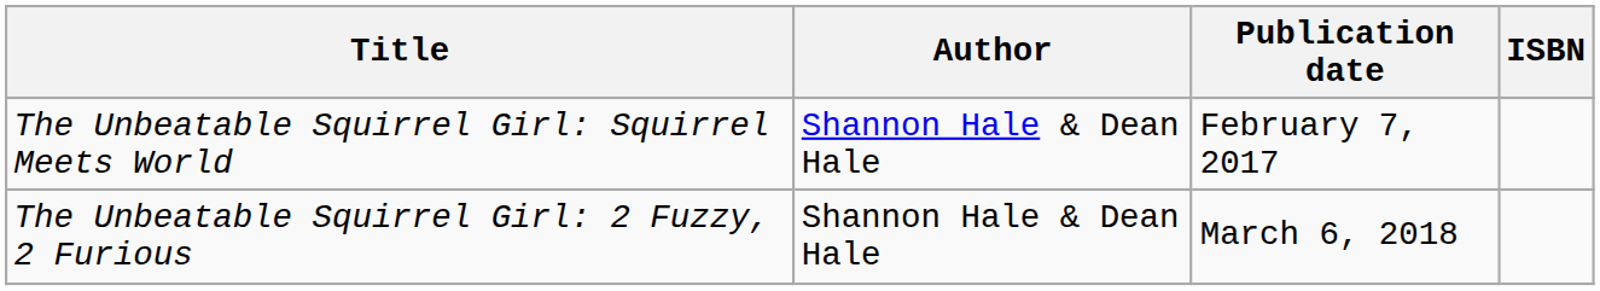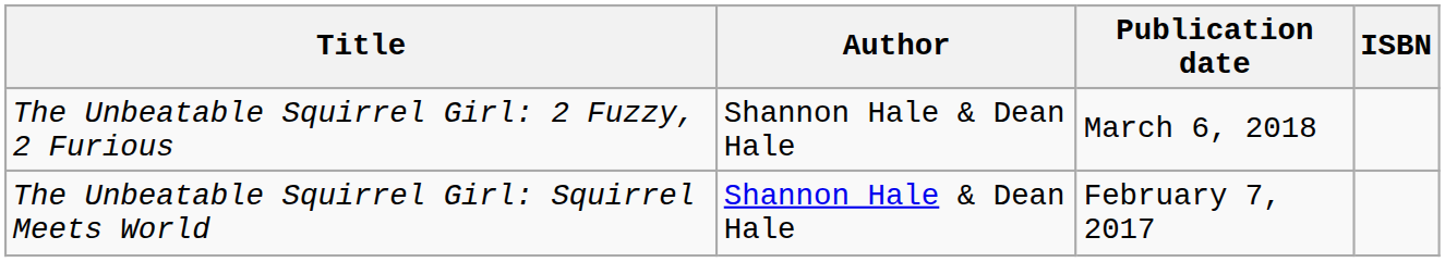rows swapped: The Unbeatable Squirrel Girl: Squirrel Meets World <-> The Unbeatable Squirrel Girl: 2 Fuzzy, 2 Furious
